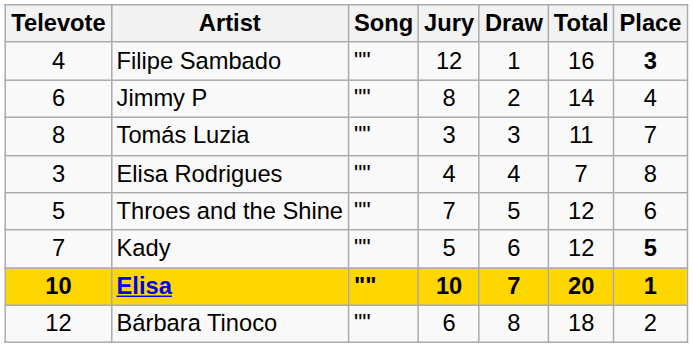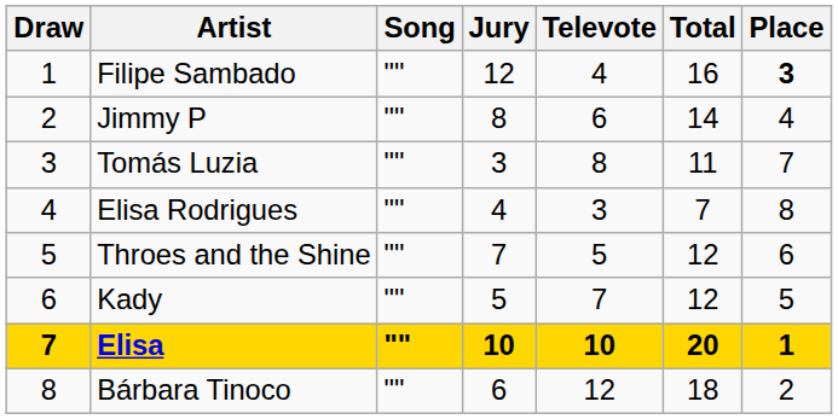columns swapped: Draw <-> Televote
Kady | Place: bold -> normal
